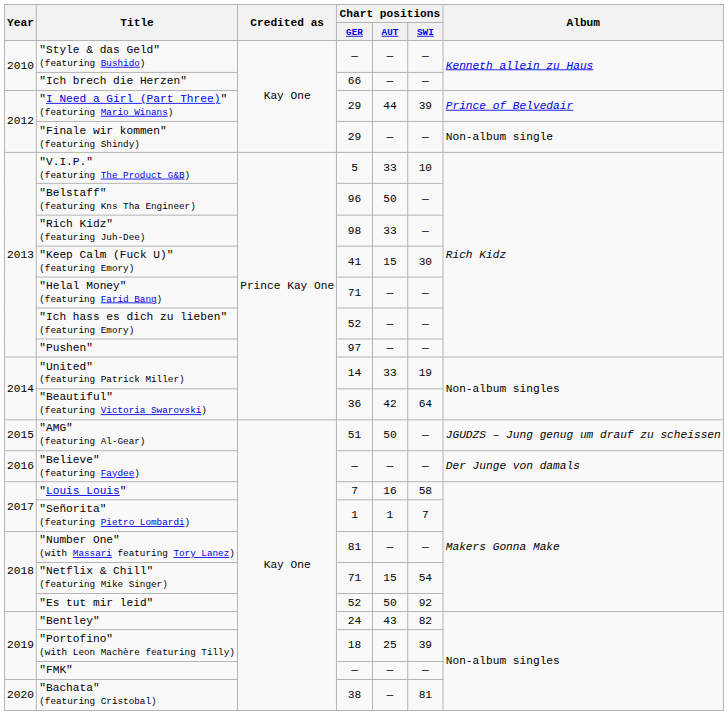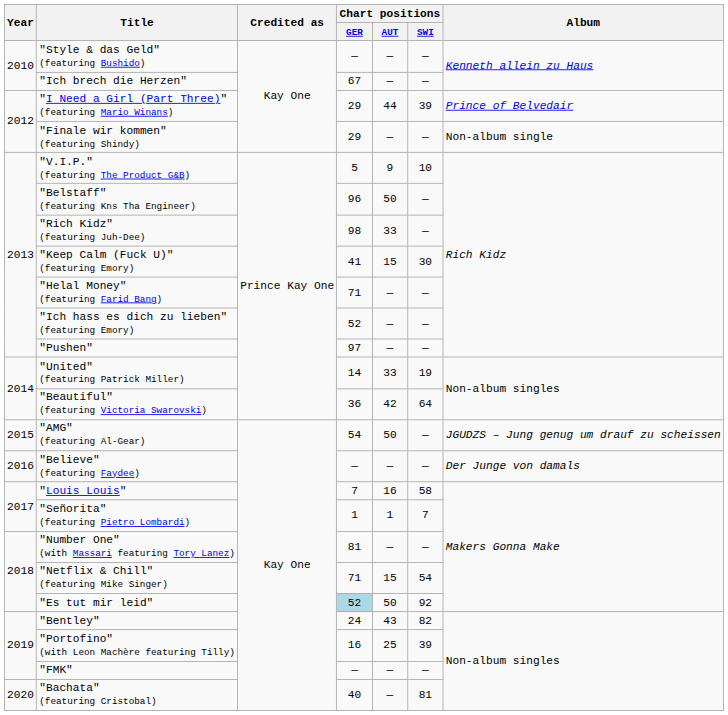"Ich brech die Herzen" | Chart positions / GER: 66 -> 67
"V.I.P." (featuring The Product G&B) | Chart positions / AUT: 33 -> 9
"AMG" (featuring Al-Gear) | Chart positions / GER: 51 -> 54
"Es tut mir leid" | Chart positions / GER: no background -> lightblue background
"Portofino" (with Leon Machère featuring Tilly) | Chart positions / GER: 18 -> 16
"Bachata" (featuring Cristobal) | Chart positions / GER: 38 -> 40
